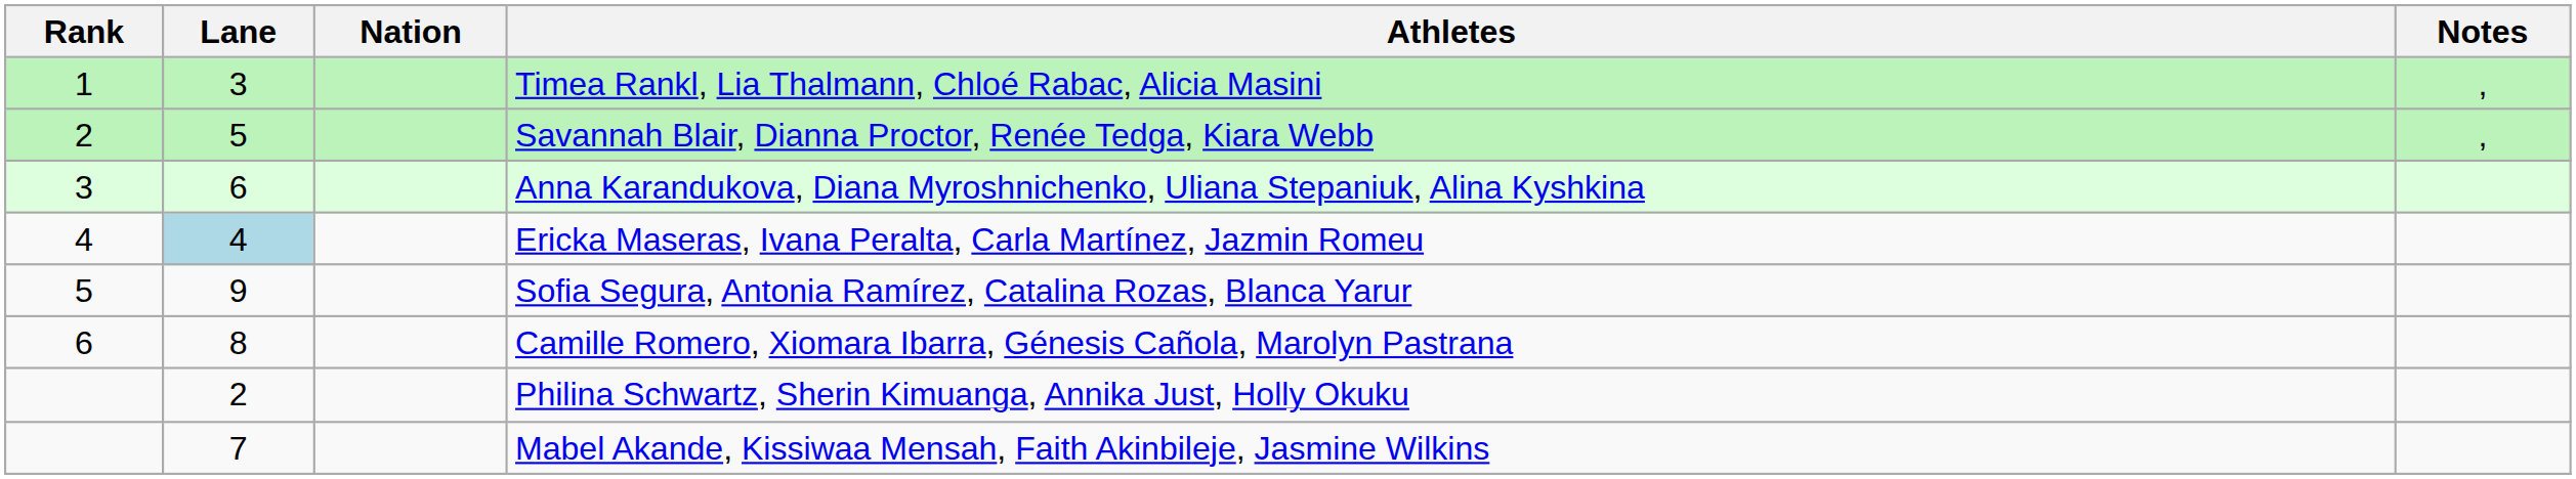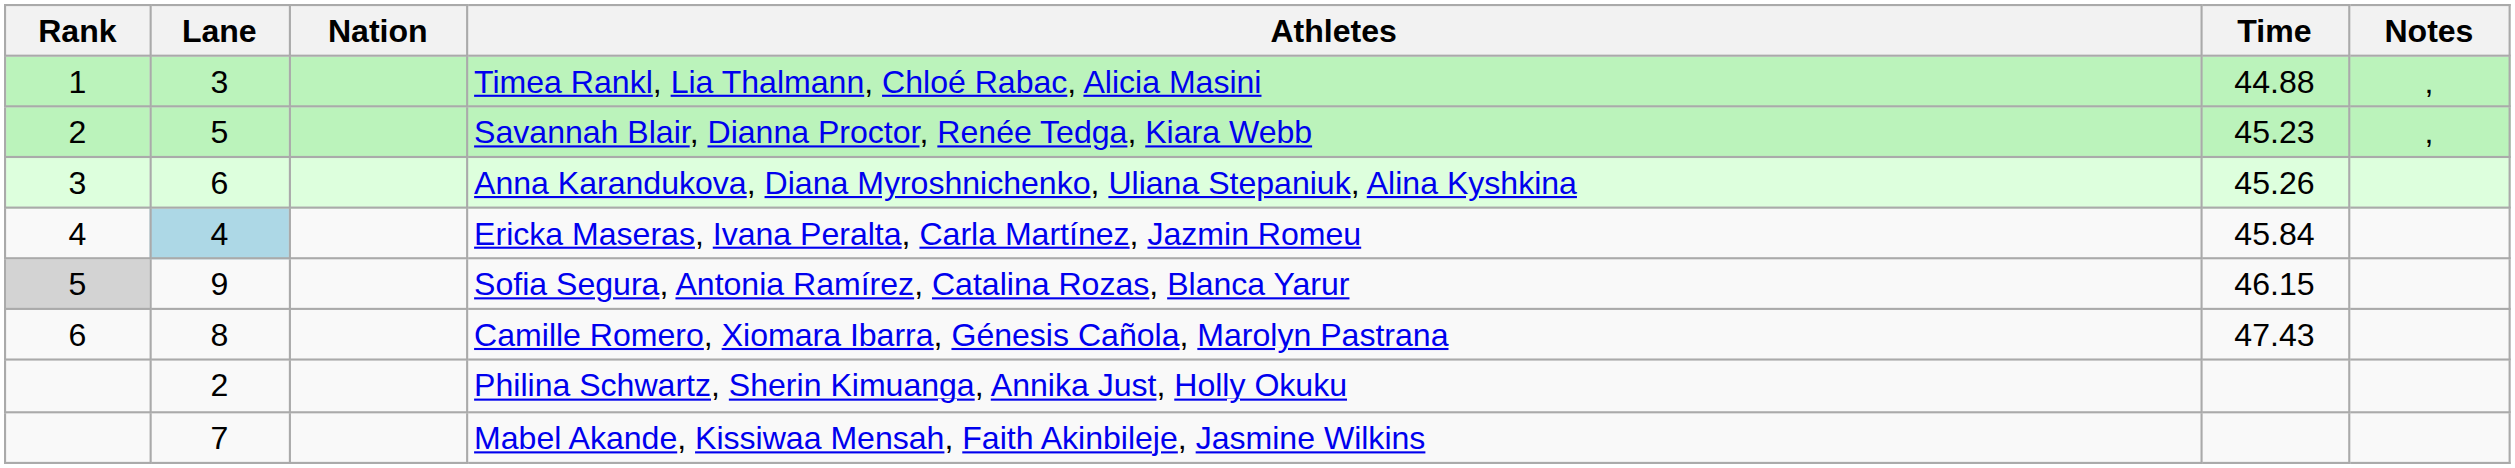+ column: Time | 44.88 | 45.23 | 45.26 | 45.84 | 46.15 | 47.43
Sofia Segura, Antonia Ramírez, Catalina Rozas, Blanca Yarur | Rank: no background -> lightgrey background
